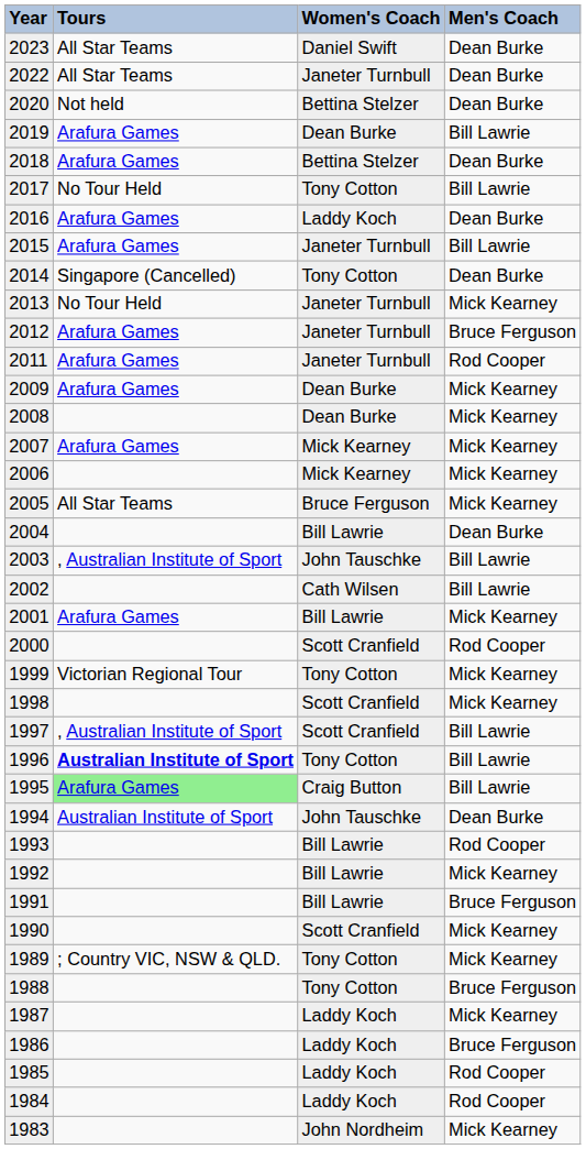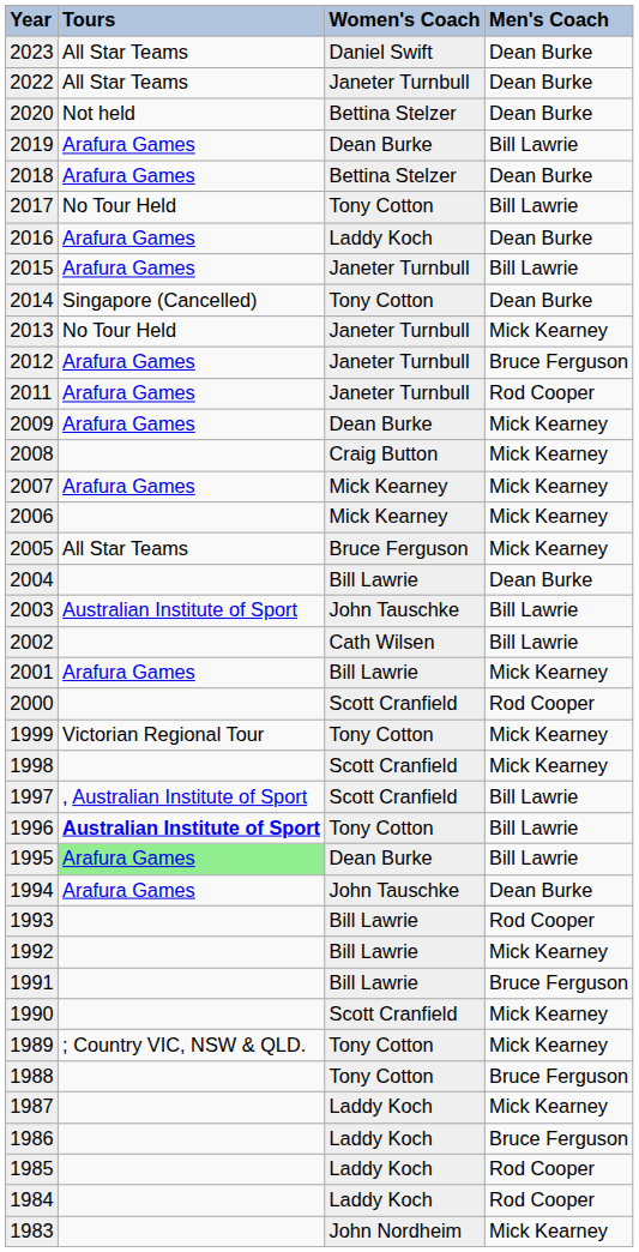2008 | Women's Coach: Dean Burke -> Craig Button
2003 | Tours: , Australian Institute of Sport -> Australian Institute of Sport
1995 | Women's Coach: Craig Button -> Dean Burke
1994 | Tours: Australian Institute of Sport -> Arafura Games
